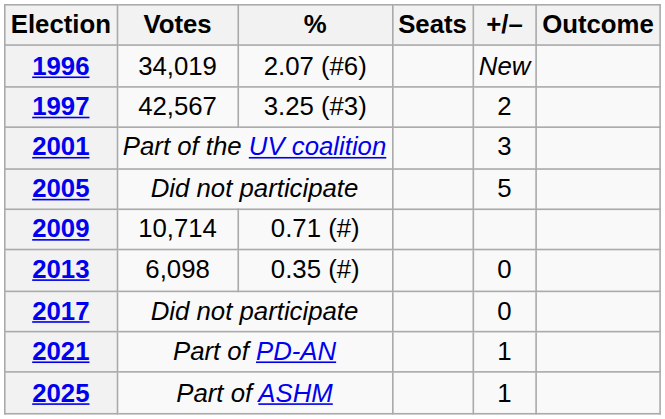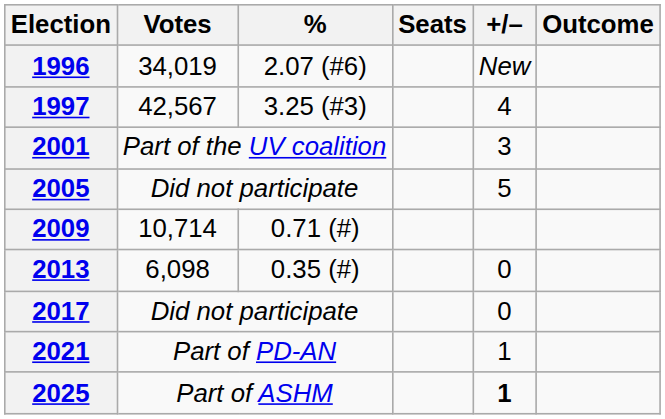1997 | +/–: 2 -> 4
2025 | +/–: normal -> bold
